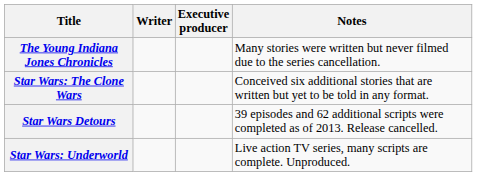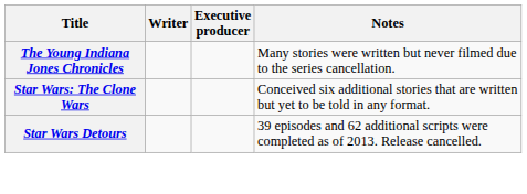- row: Star Wars: Underworld | Live action TV series, many scripts are complete. Unproduced.
